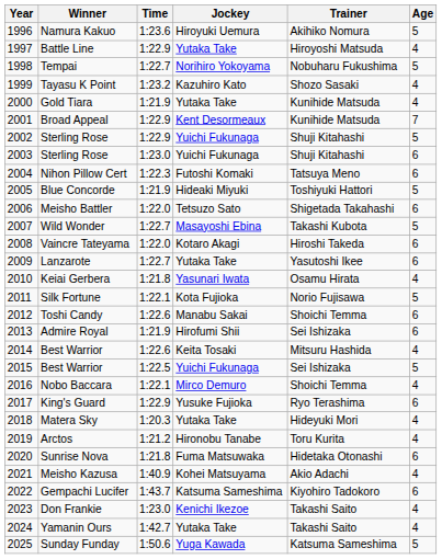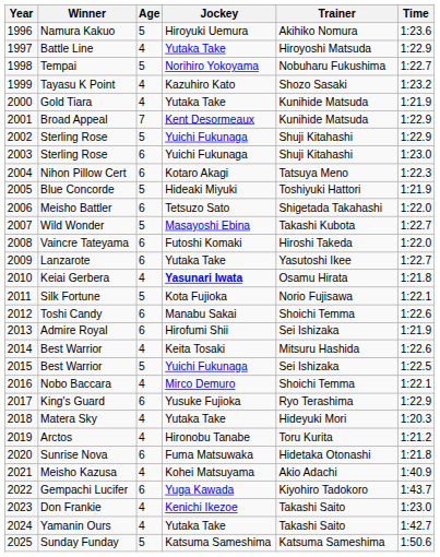columns swapped: Age <-> Time
Nihon Pillow Cert | Jockey: Futoshi Komaki -> Kotaro Akagi
Vaincre Tateyama | Jockey: Kotaro Akagi -> Futoshi Komaki
Keiai Gerbera | Jockey: normal -> bold
Gempachi Lucifer | Jockey: Katsuma Sameshima -> Yuga Kawada
Sunday Funday | Jockey: Yuga Kawada -> Katsuma Sameshima
